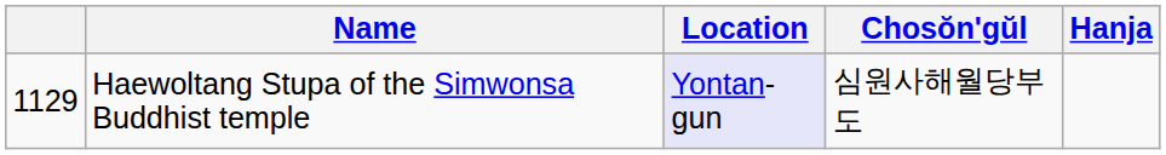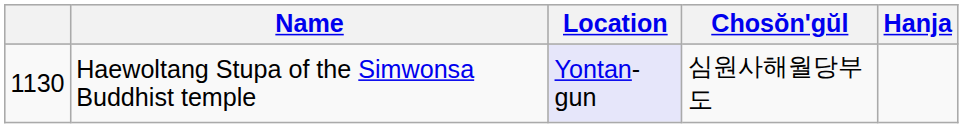Haewoltang Stupa of the Simwonsa Buddhist temple | column 1: 1129 -> 1130
